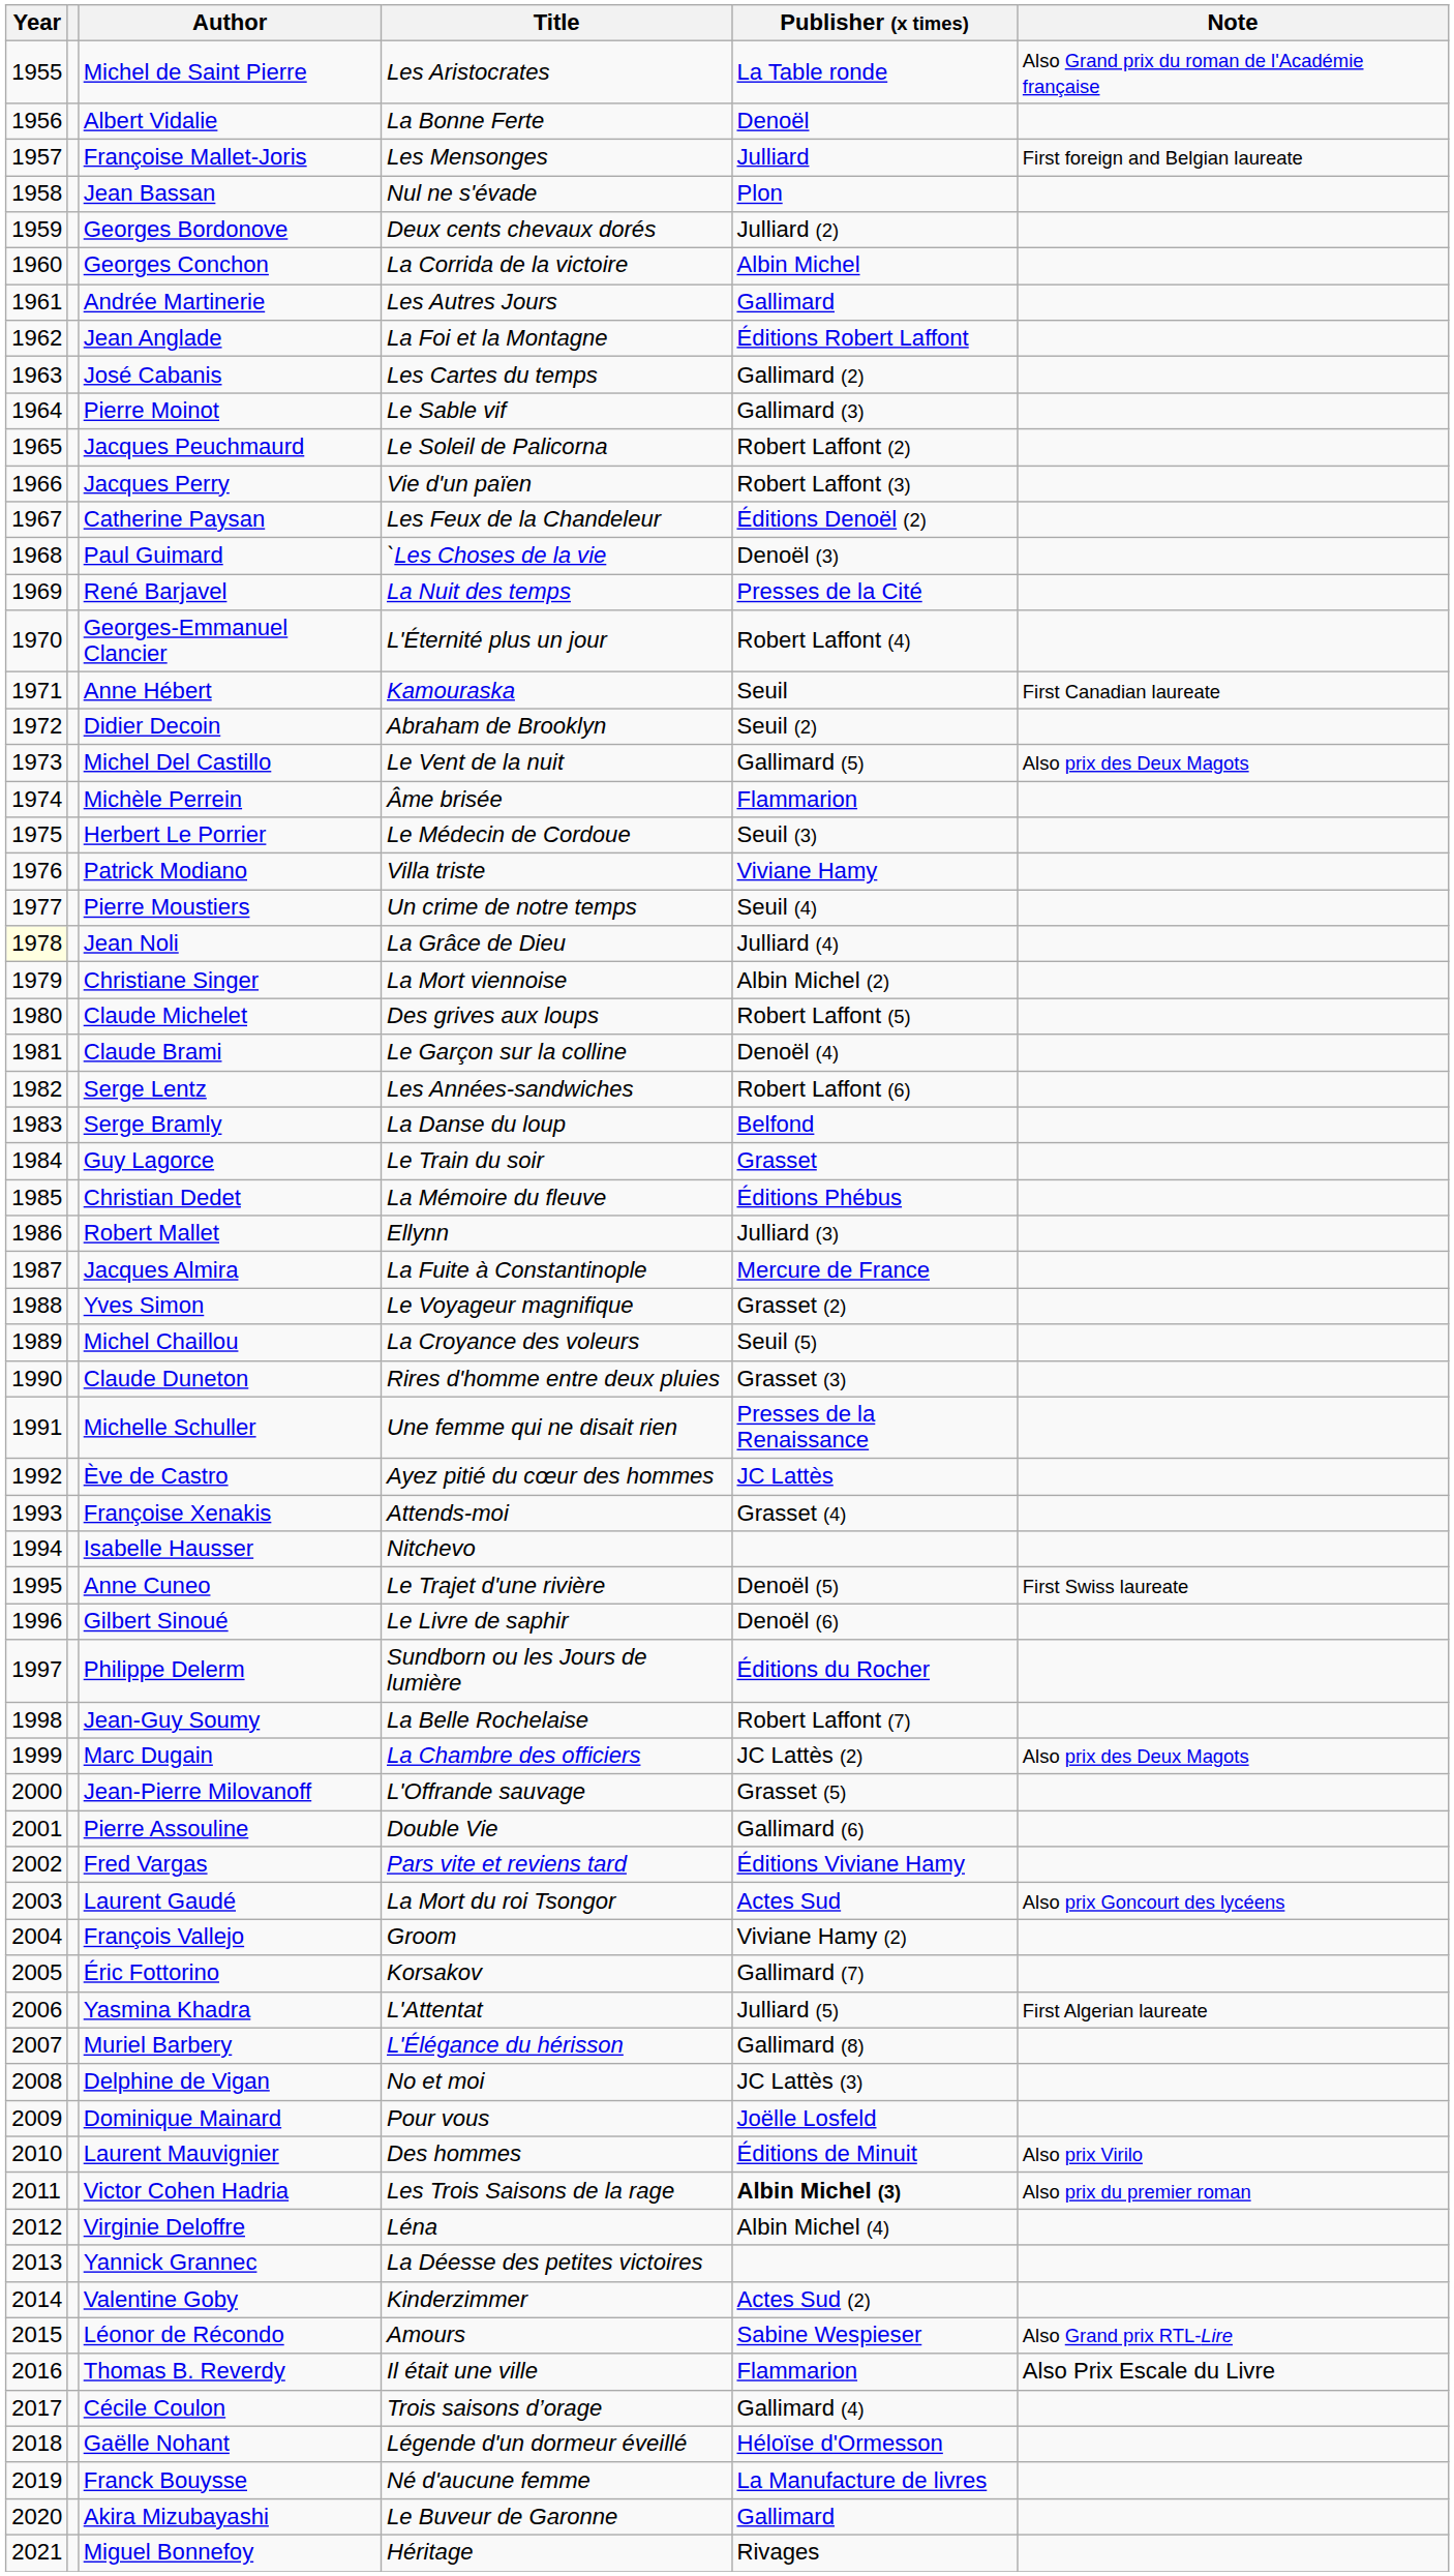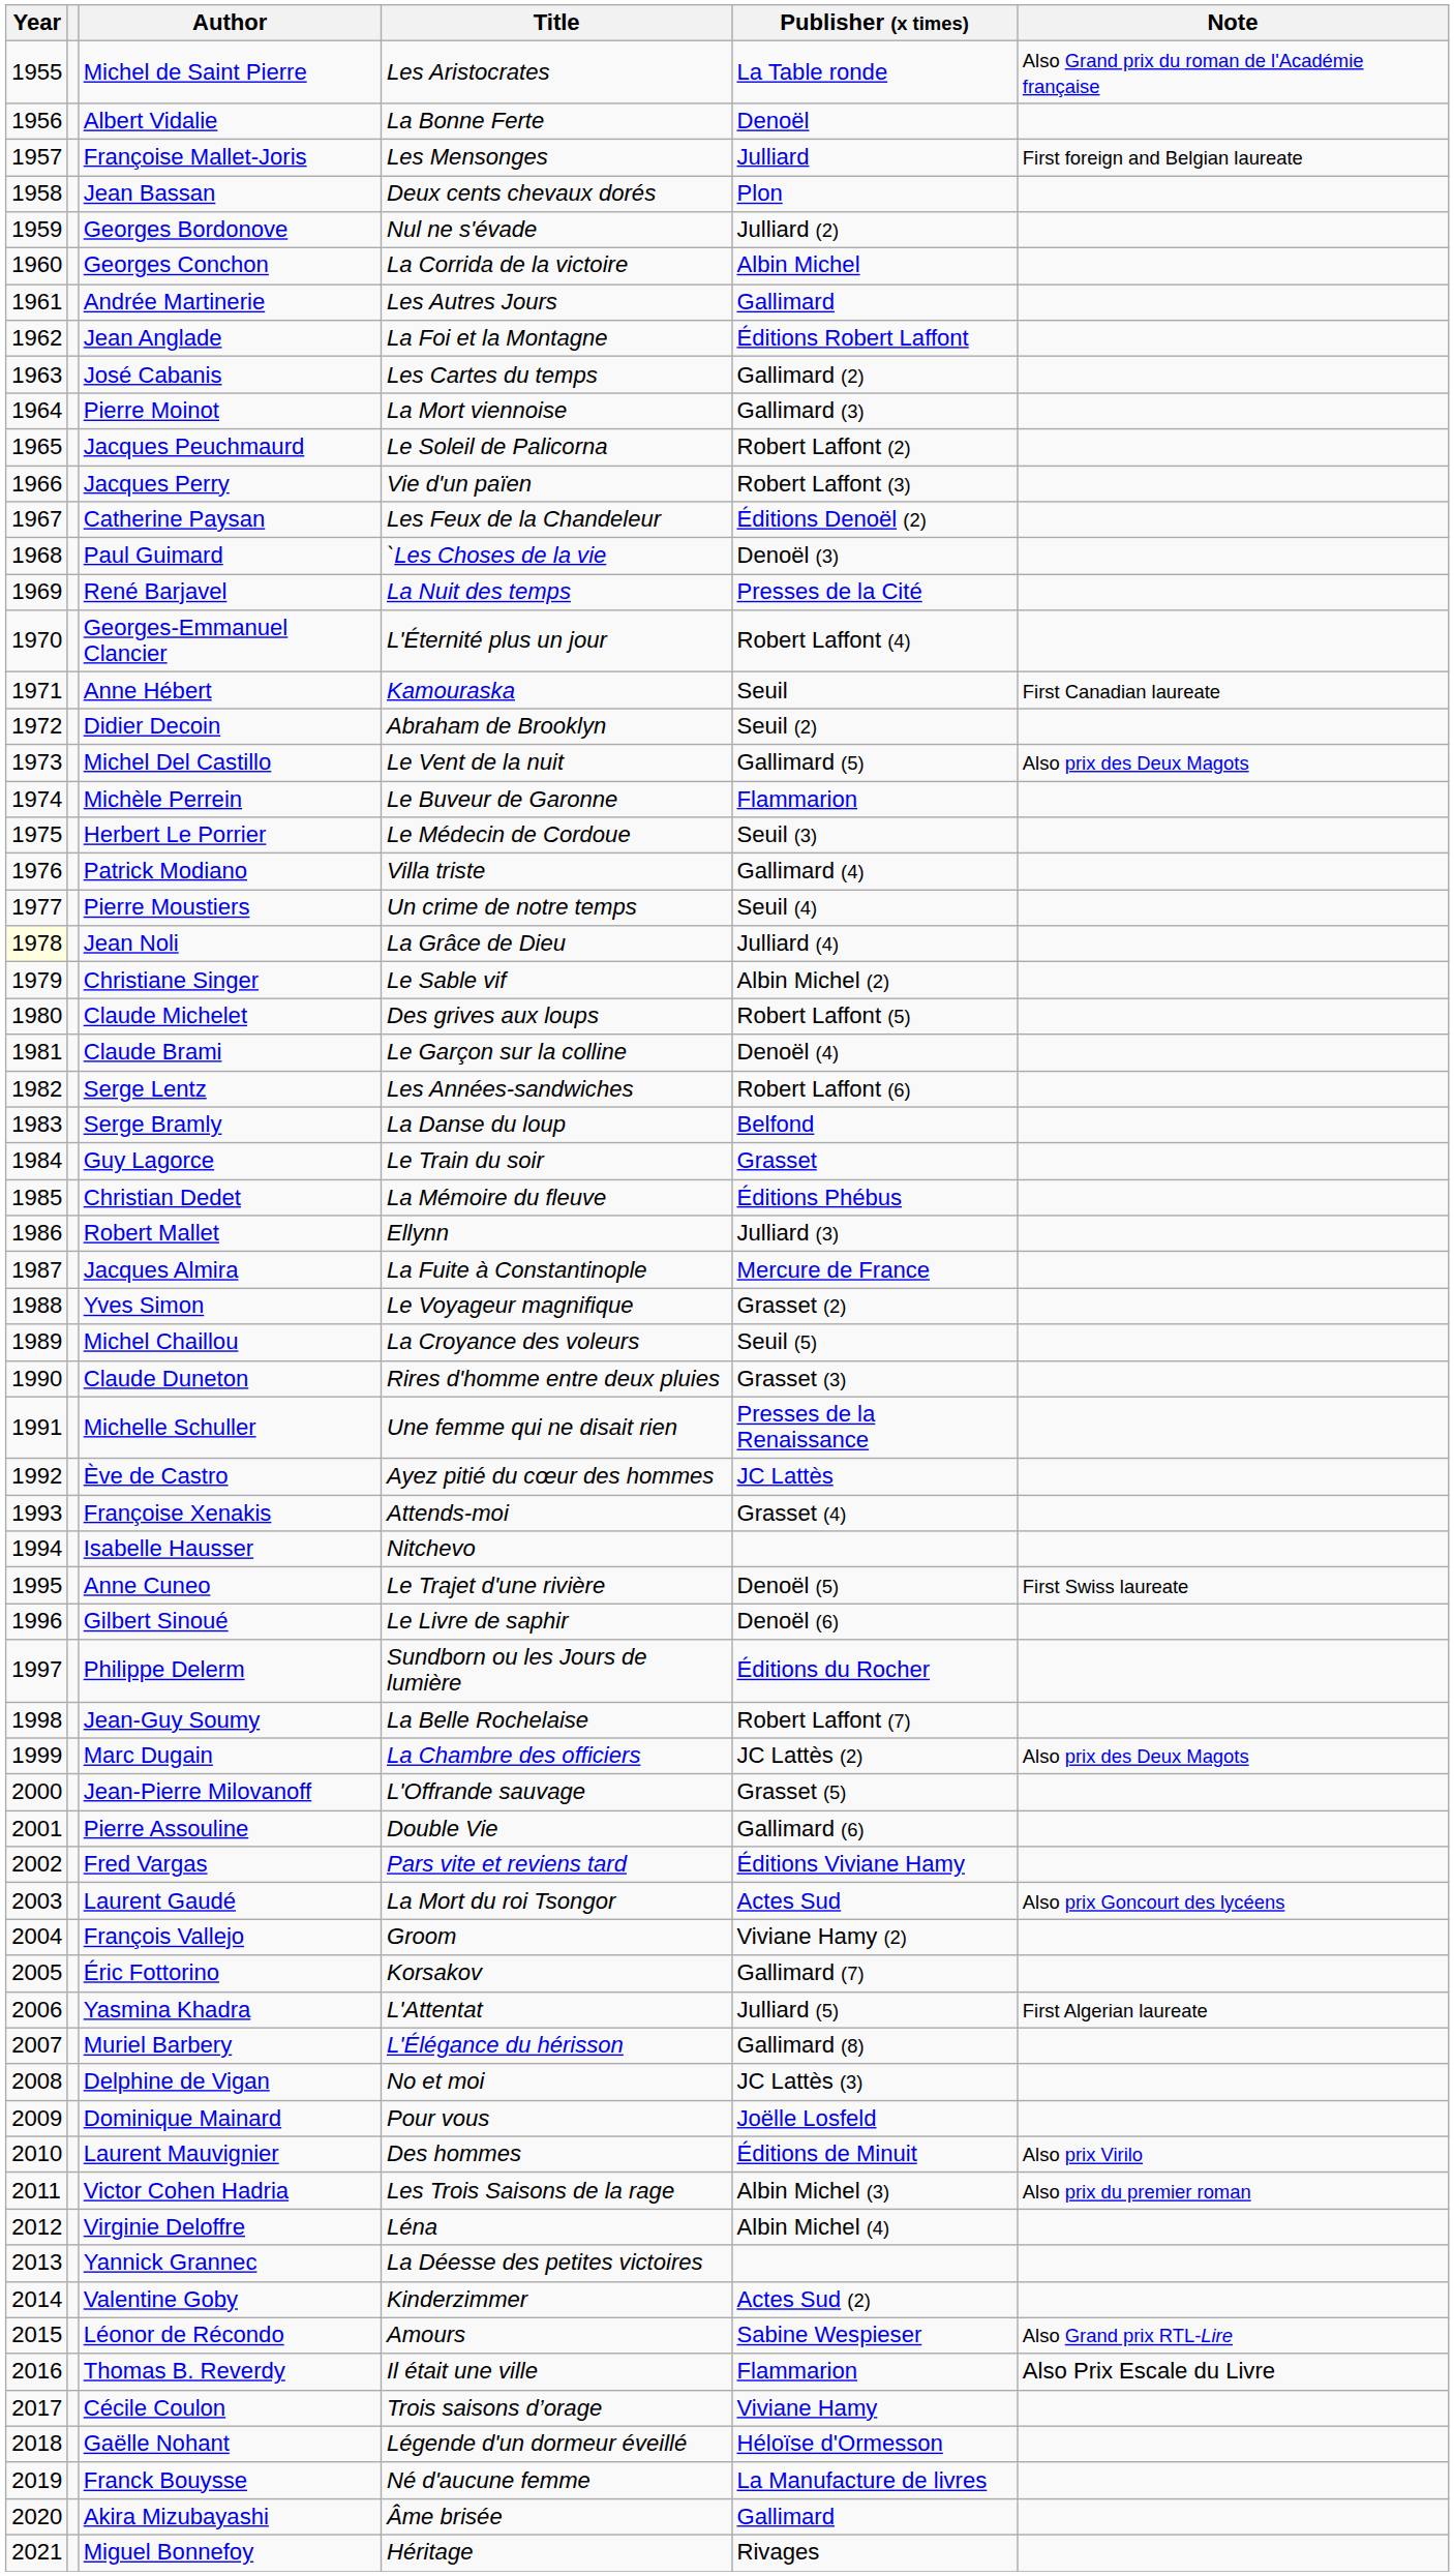Jean Bassan | Title: Nul ne s'évade -> Deux cents chevaux dorés
Georges Bordonove | Title: Deux cents chevaux dorés -> Nul ne s'évade
Pierre Moinot | Title: Le Sable vif -> La Mort viennoise
Michèle Perrein | Title: Âme brisée -> Le Buveur de Garonne
Patrick Modiano | Publisher (x times): Viviane Hamy -> Gallimard (4)
Christiane Singer | Title: La Mort viennoise -> Le Sable vif
Victor Cohen Hadria | Publisher (x times): bold -> normal
Cécile Coulon | Publisher (x times): Gallimard (4) -> Viviane Hamy
Akira Mizubayashi | Title: Le Buveur de Garonne -> Âme brisée
